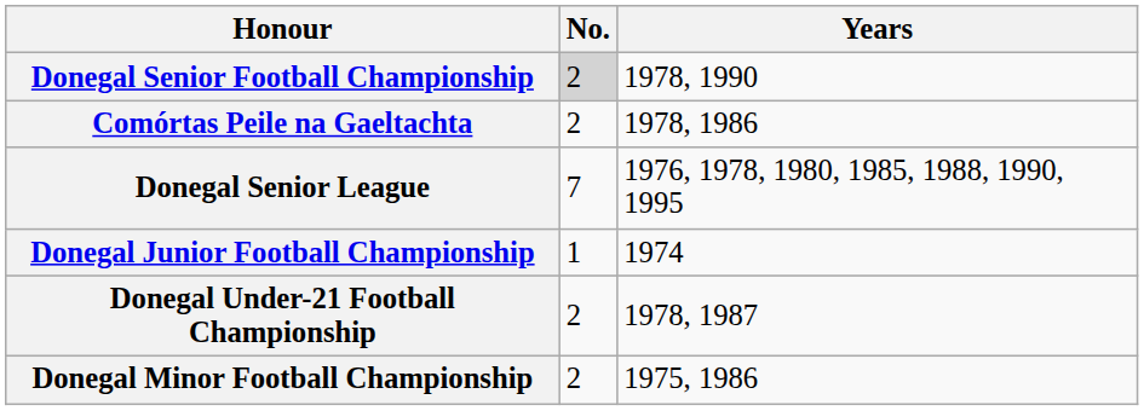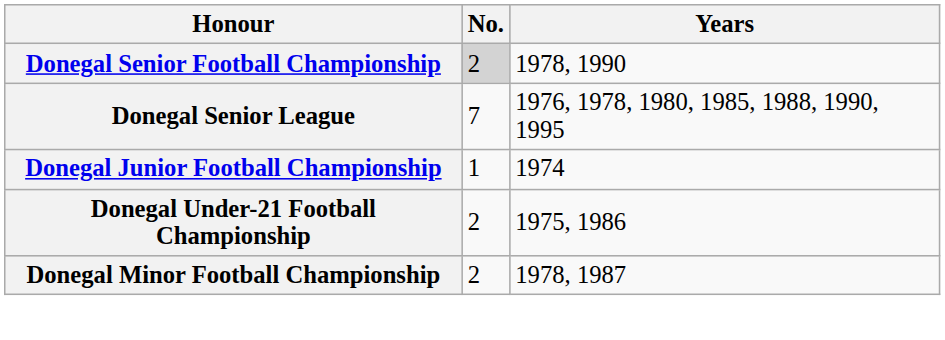- row: Comórtas Peile na Gaeltachta | 2 | 1978, 1986
Donegal Under-21 Football Championship | Years: 1978, 1987 -> 1975, 1986
Donegal Minor Football Championship | Years: 1975, 1986 -> 1978, 1987
